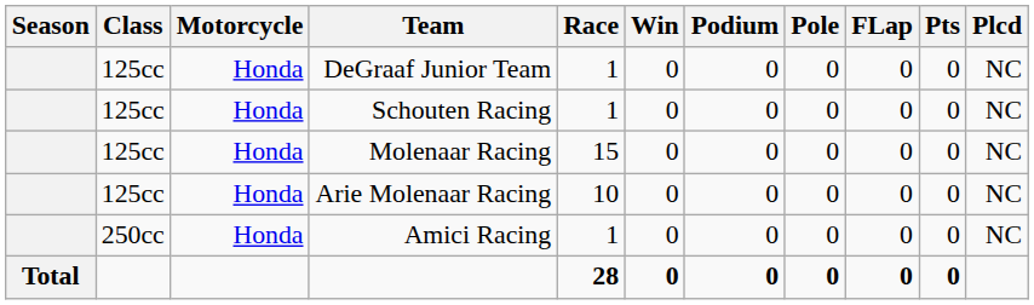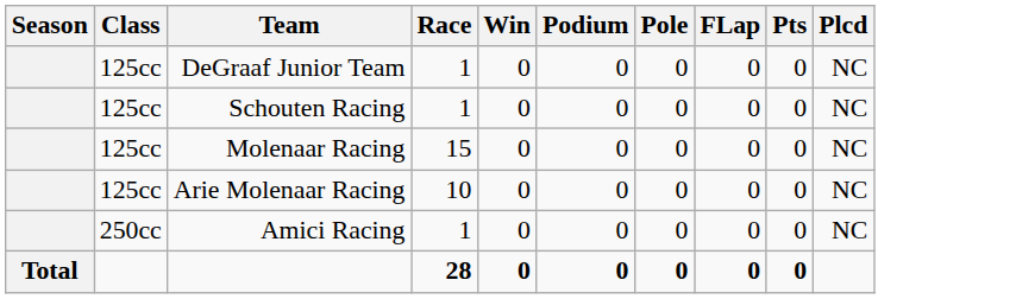- column: Motorcycle | Honda | Honda | Honda | Honda | Honda
